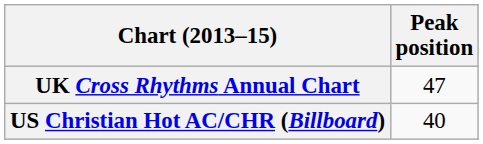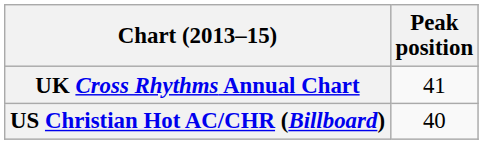UK Cross Rhythms Annual Chart | Peak position: 47 -> 41
